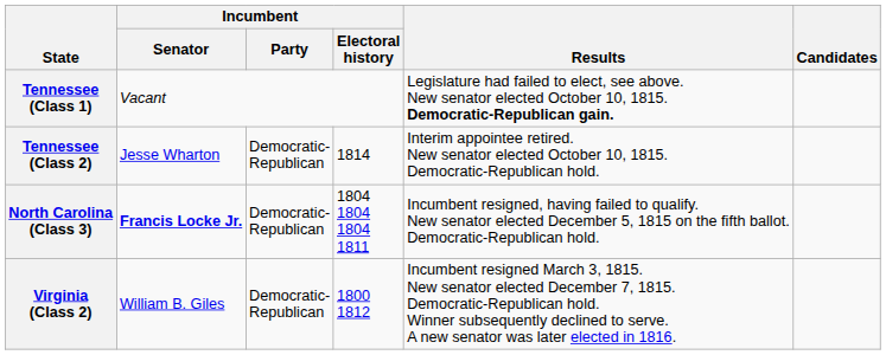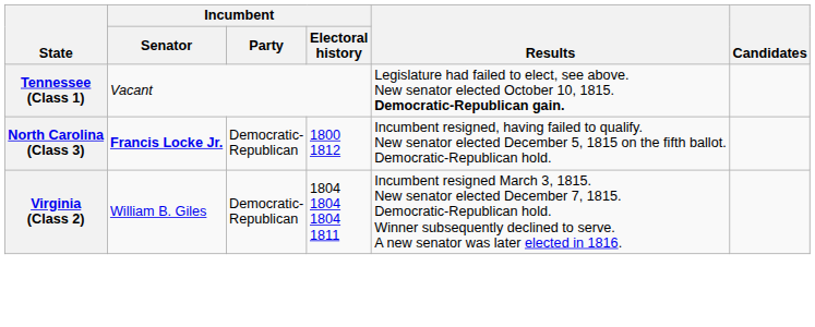- row: Tennessee (Class 2) | Jesse Wharton | Democratic- Republican | 1814 | Interim appointee retired. New senator elected October 10, 1815. Democratic-Republican hold.
North Carolina (Class 3) | Incumbent / Electoral history: 1804 1804 1804 1811 -> 1800 1812
Virginia (Class 2) | Incumbent / Electoral history: 1800 1812 -> 1804 1804 1804 1811
